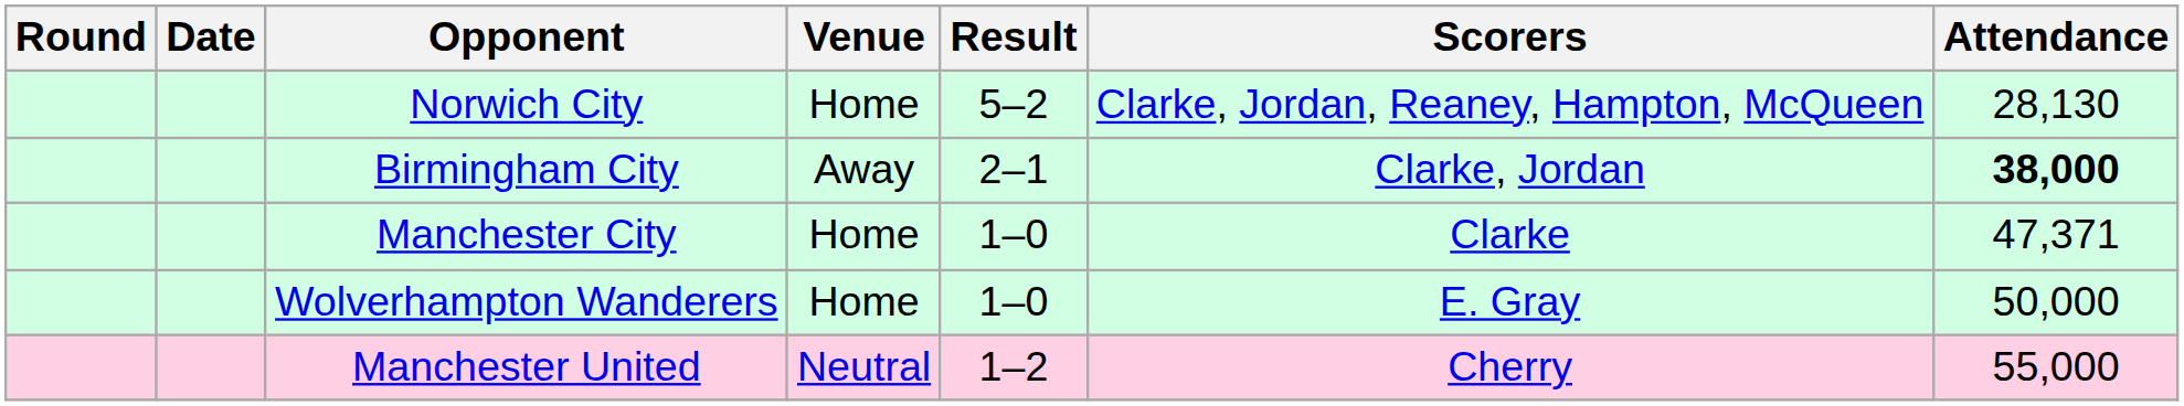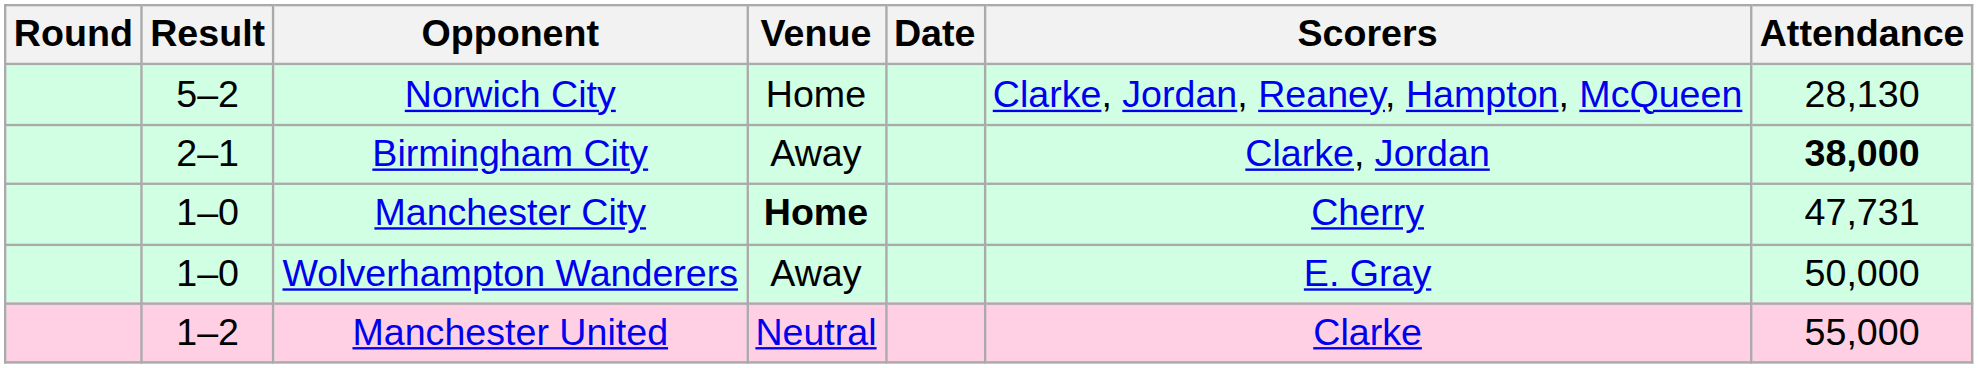columns swapped: Date <-> Result
Manchester City | Venue: normal -> bold
Manchester City | Scorers: Clarke -> Cherry
Manchester City | Attendance: 47,371 -> 47,731
Wolverhampton Wanderers | Venue: Home -> Away
Manchester United | Scorers: Cherry -> Clarke
